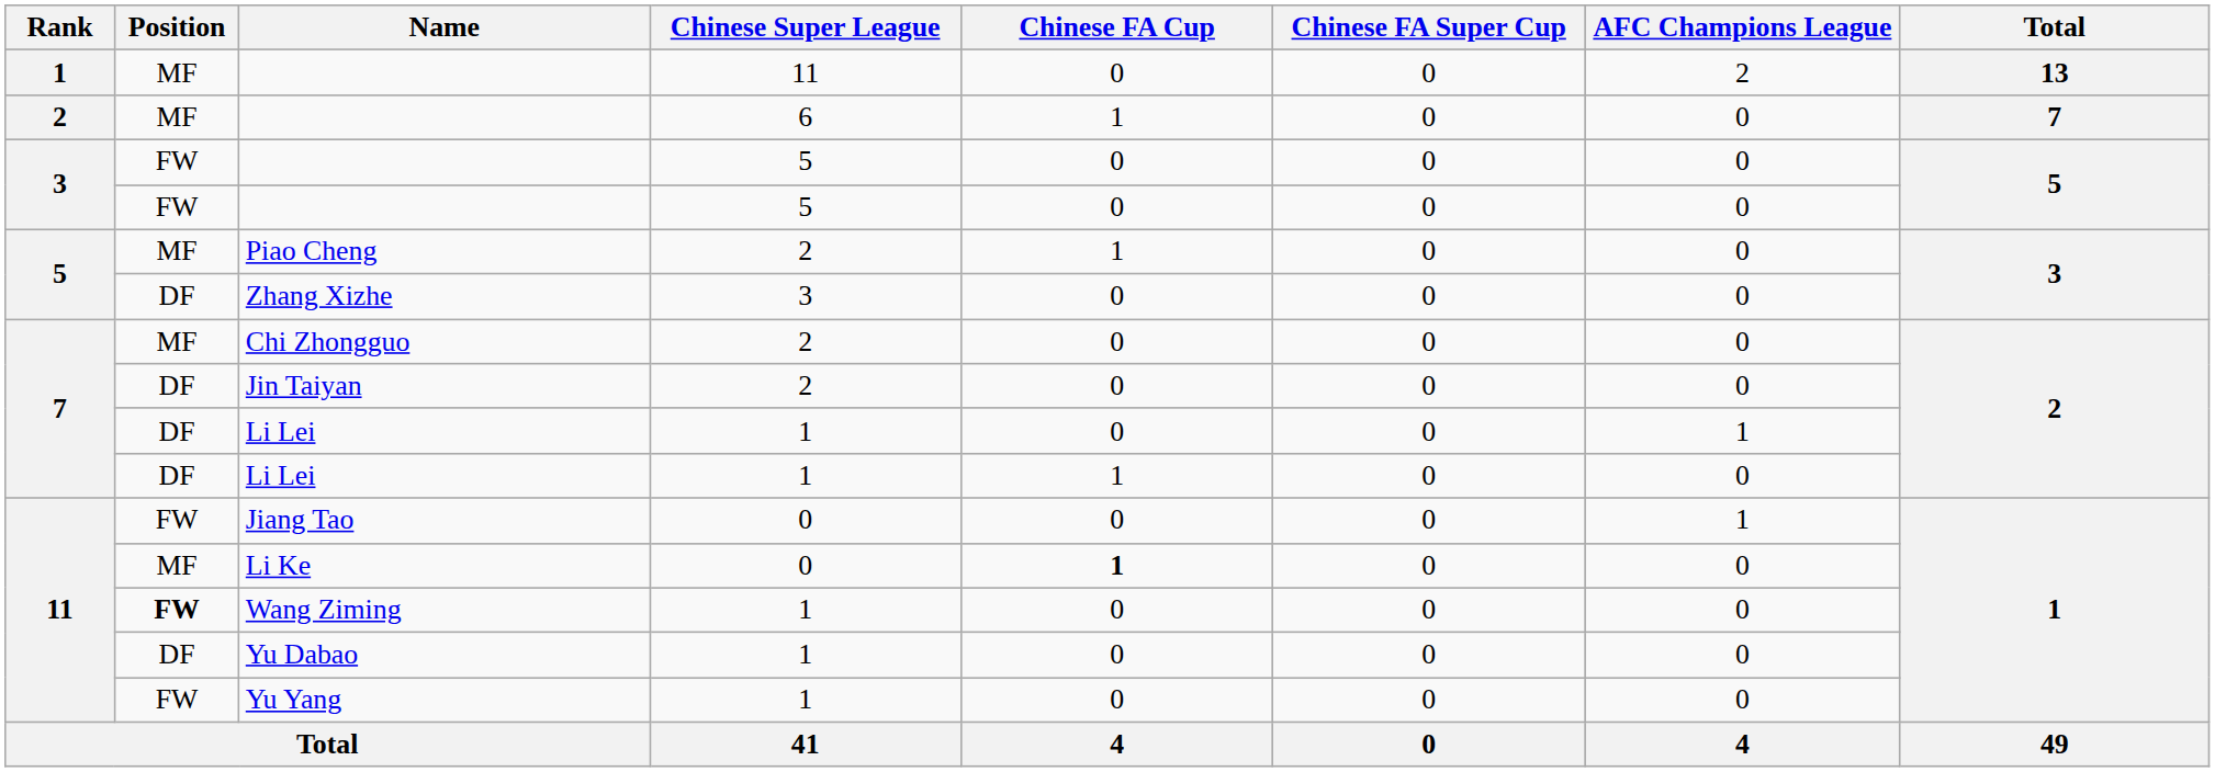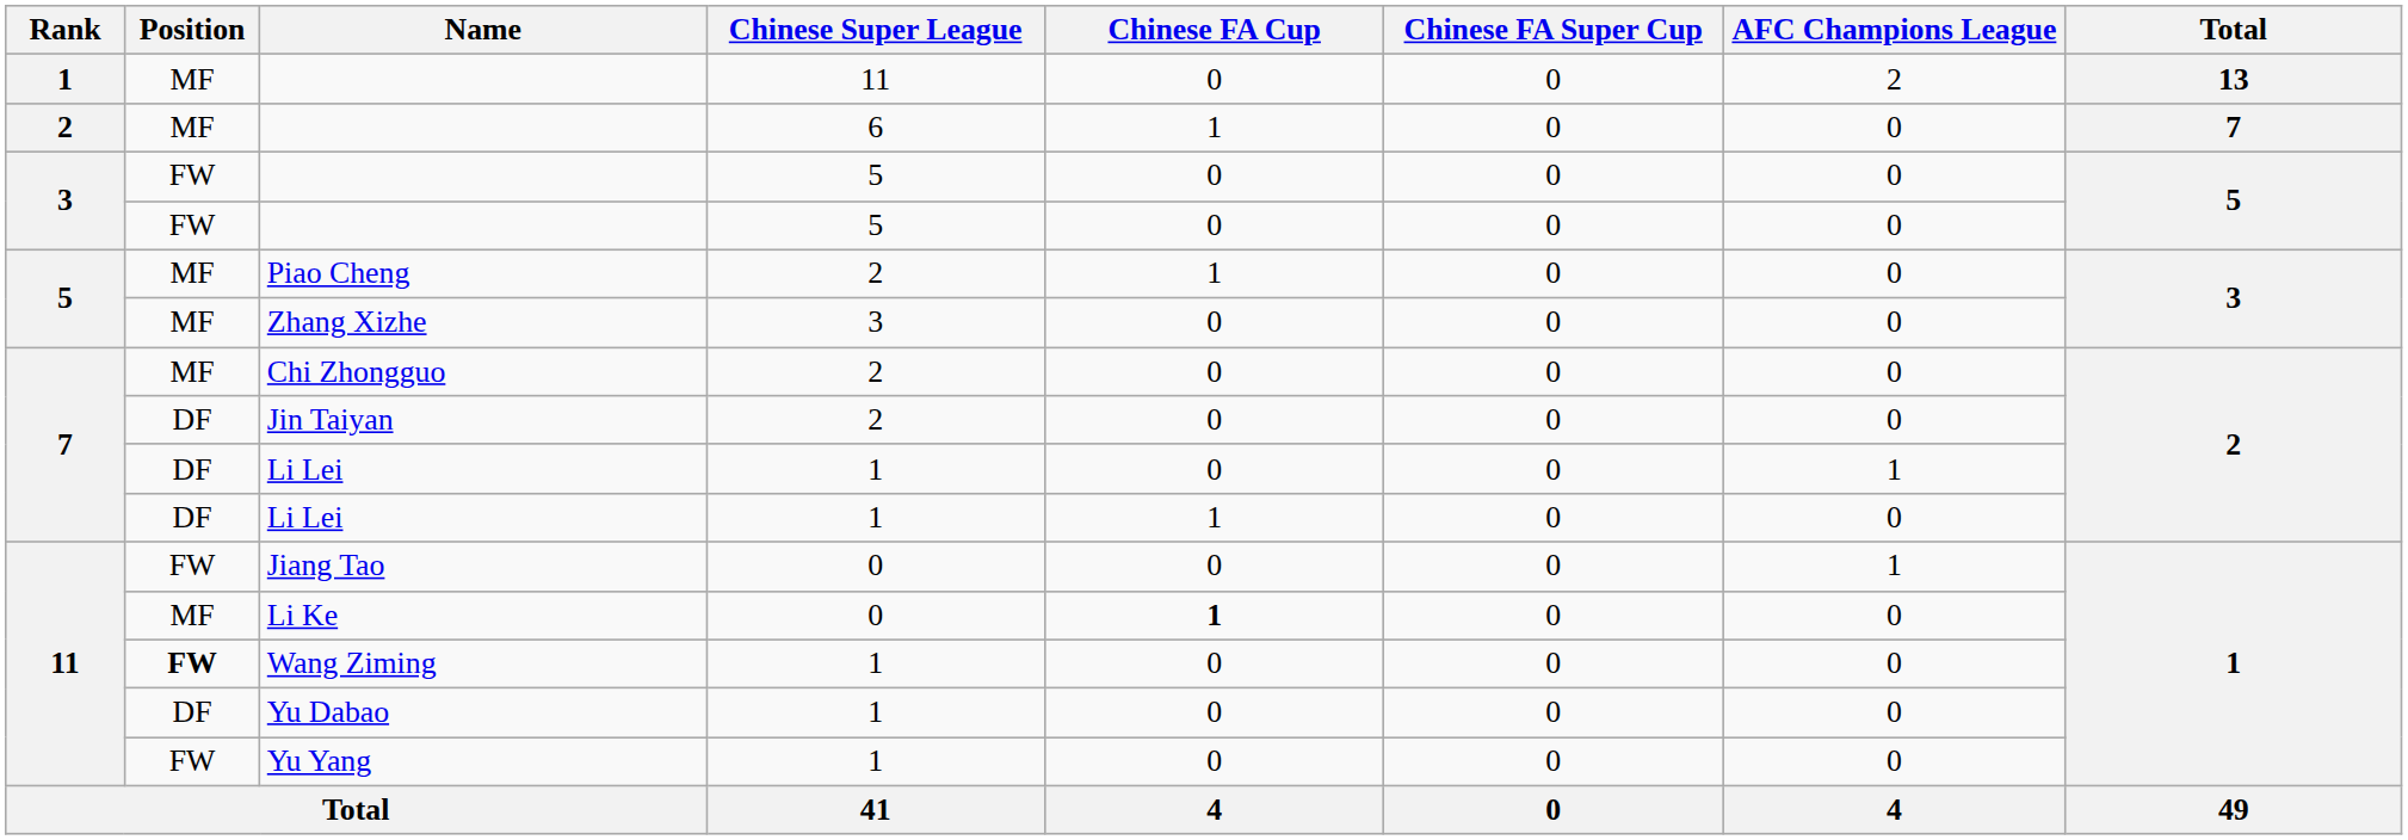Zhang Xizhe | Position: DF -> MF
